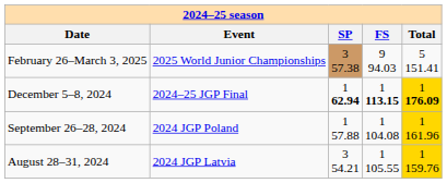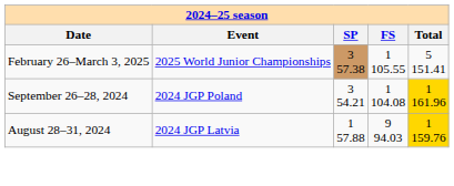February 26–March 3, 2025 | column 4: 9 94.03 -> 1 105.55
- row: December 5–8, 2024 | 2024–25 JGP Final | 1 62.94 | 1 113.15 | 1 176.09
September 26–28, 2024 | column 3: 1 57.88 -> 3 54.21
August 28–31, 2024 | column 3: 3 54.21 -> 1 57.88
August 28–31, 2024 | column 4: 1 105.55 -> 9 94.03
